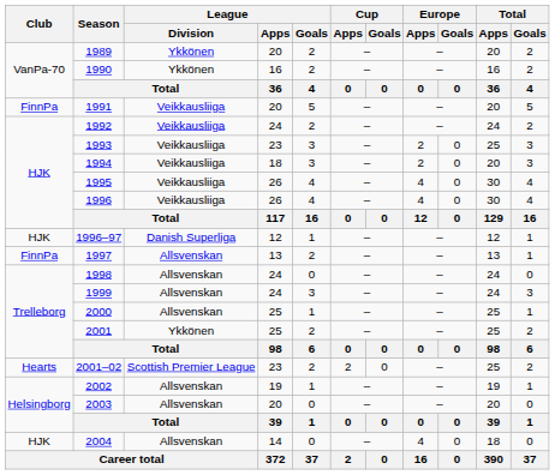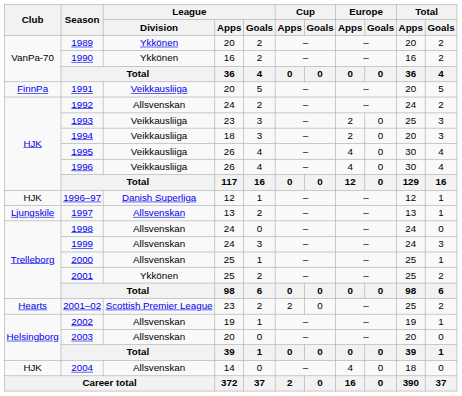1992 | League / Division: Veikkausliiga -> Allsvenskan
1997 | Club: FinnPa -> Ljungskile
